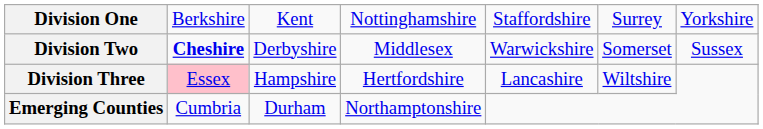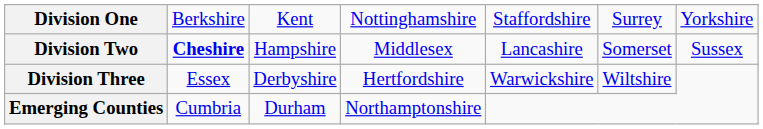Division Two | column 3: Derbyshire -> Hampshire
Division Two | column 5: Warwickshire -> Lancashire
Division Three | column 2: pink background -> no background
Division Three | column 3: Hampshire -> Derbyshire
Division Three | column 5: Lancashire -> Warwickshire
